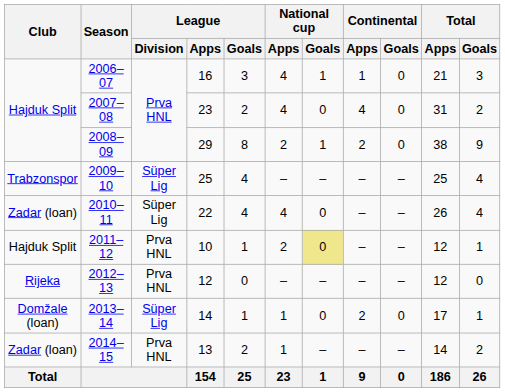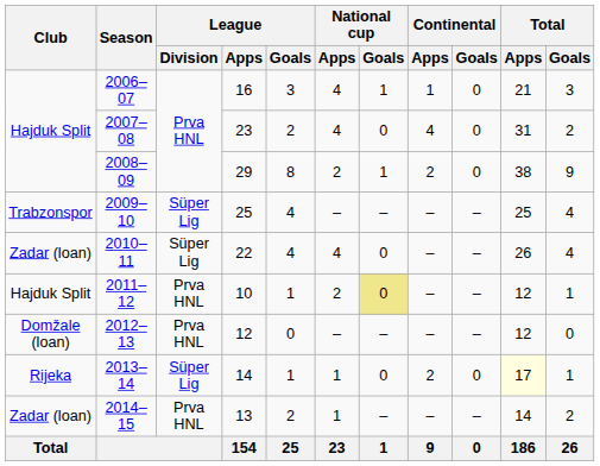2012–13 | Club: Rijeka -> Domžale (loan)
2013–14 | Club: Domžale (loan) -> Rijeka
2013–14 | Total / Apps: no background -> lightyellow background
